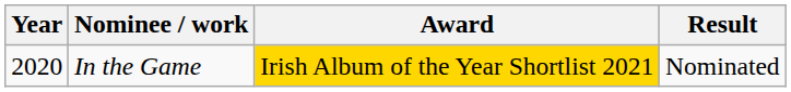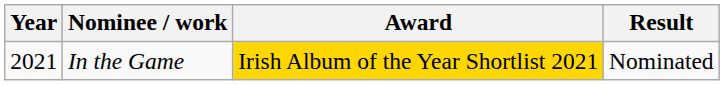In the Game | Year: 2020 -> 2021
